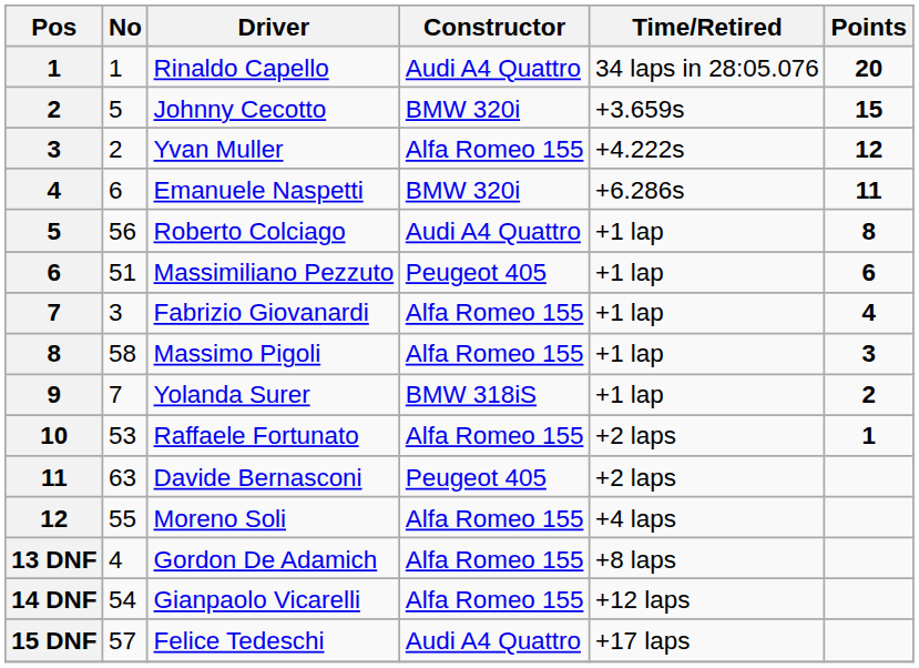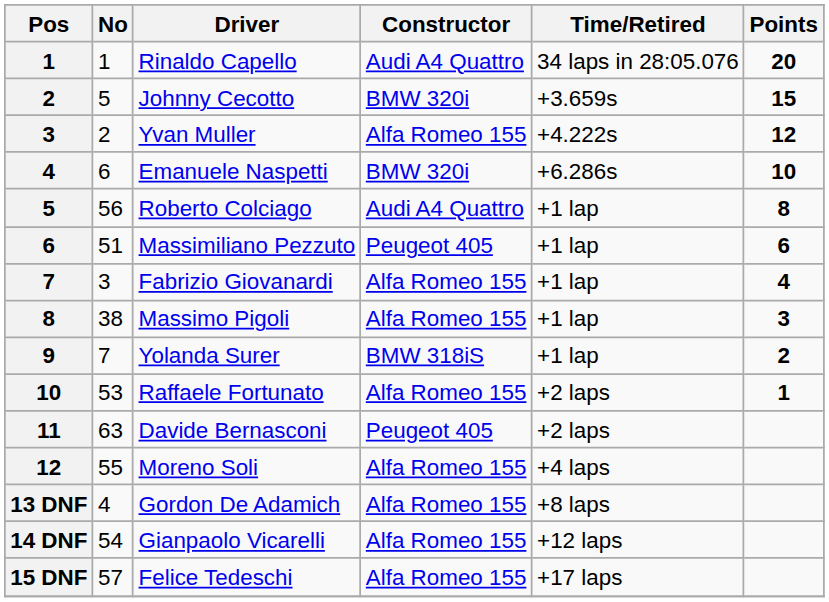Emanuele Naspetti | Points: 11 -> 10
Massimo Pigoli | No: 58 -> 38
Felice Tedeschi | Constructor: Audi A4 Quattro -> Alfa Romeo 155
